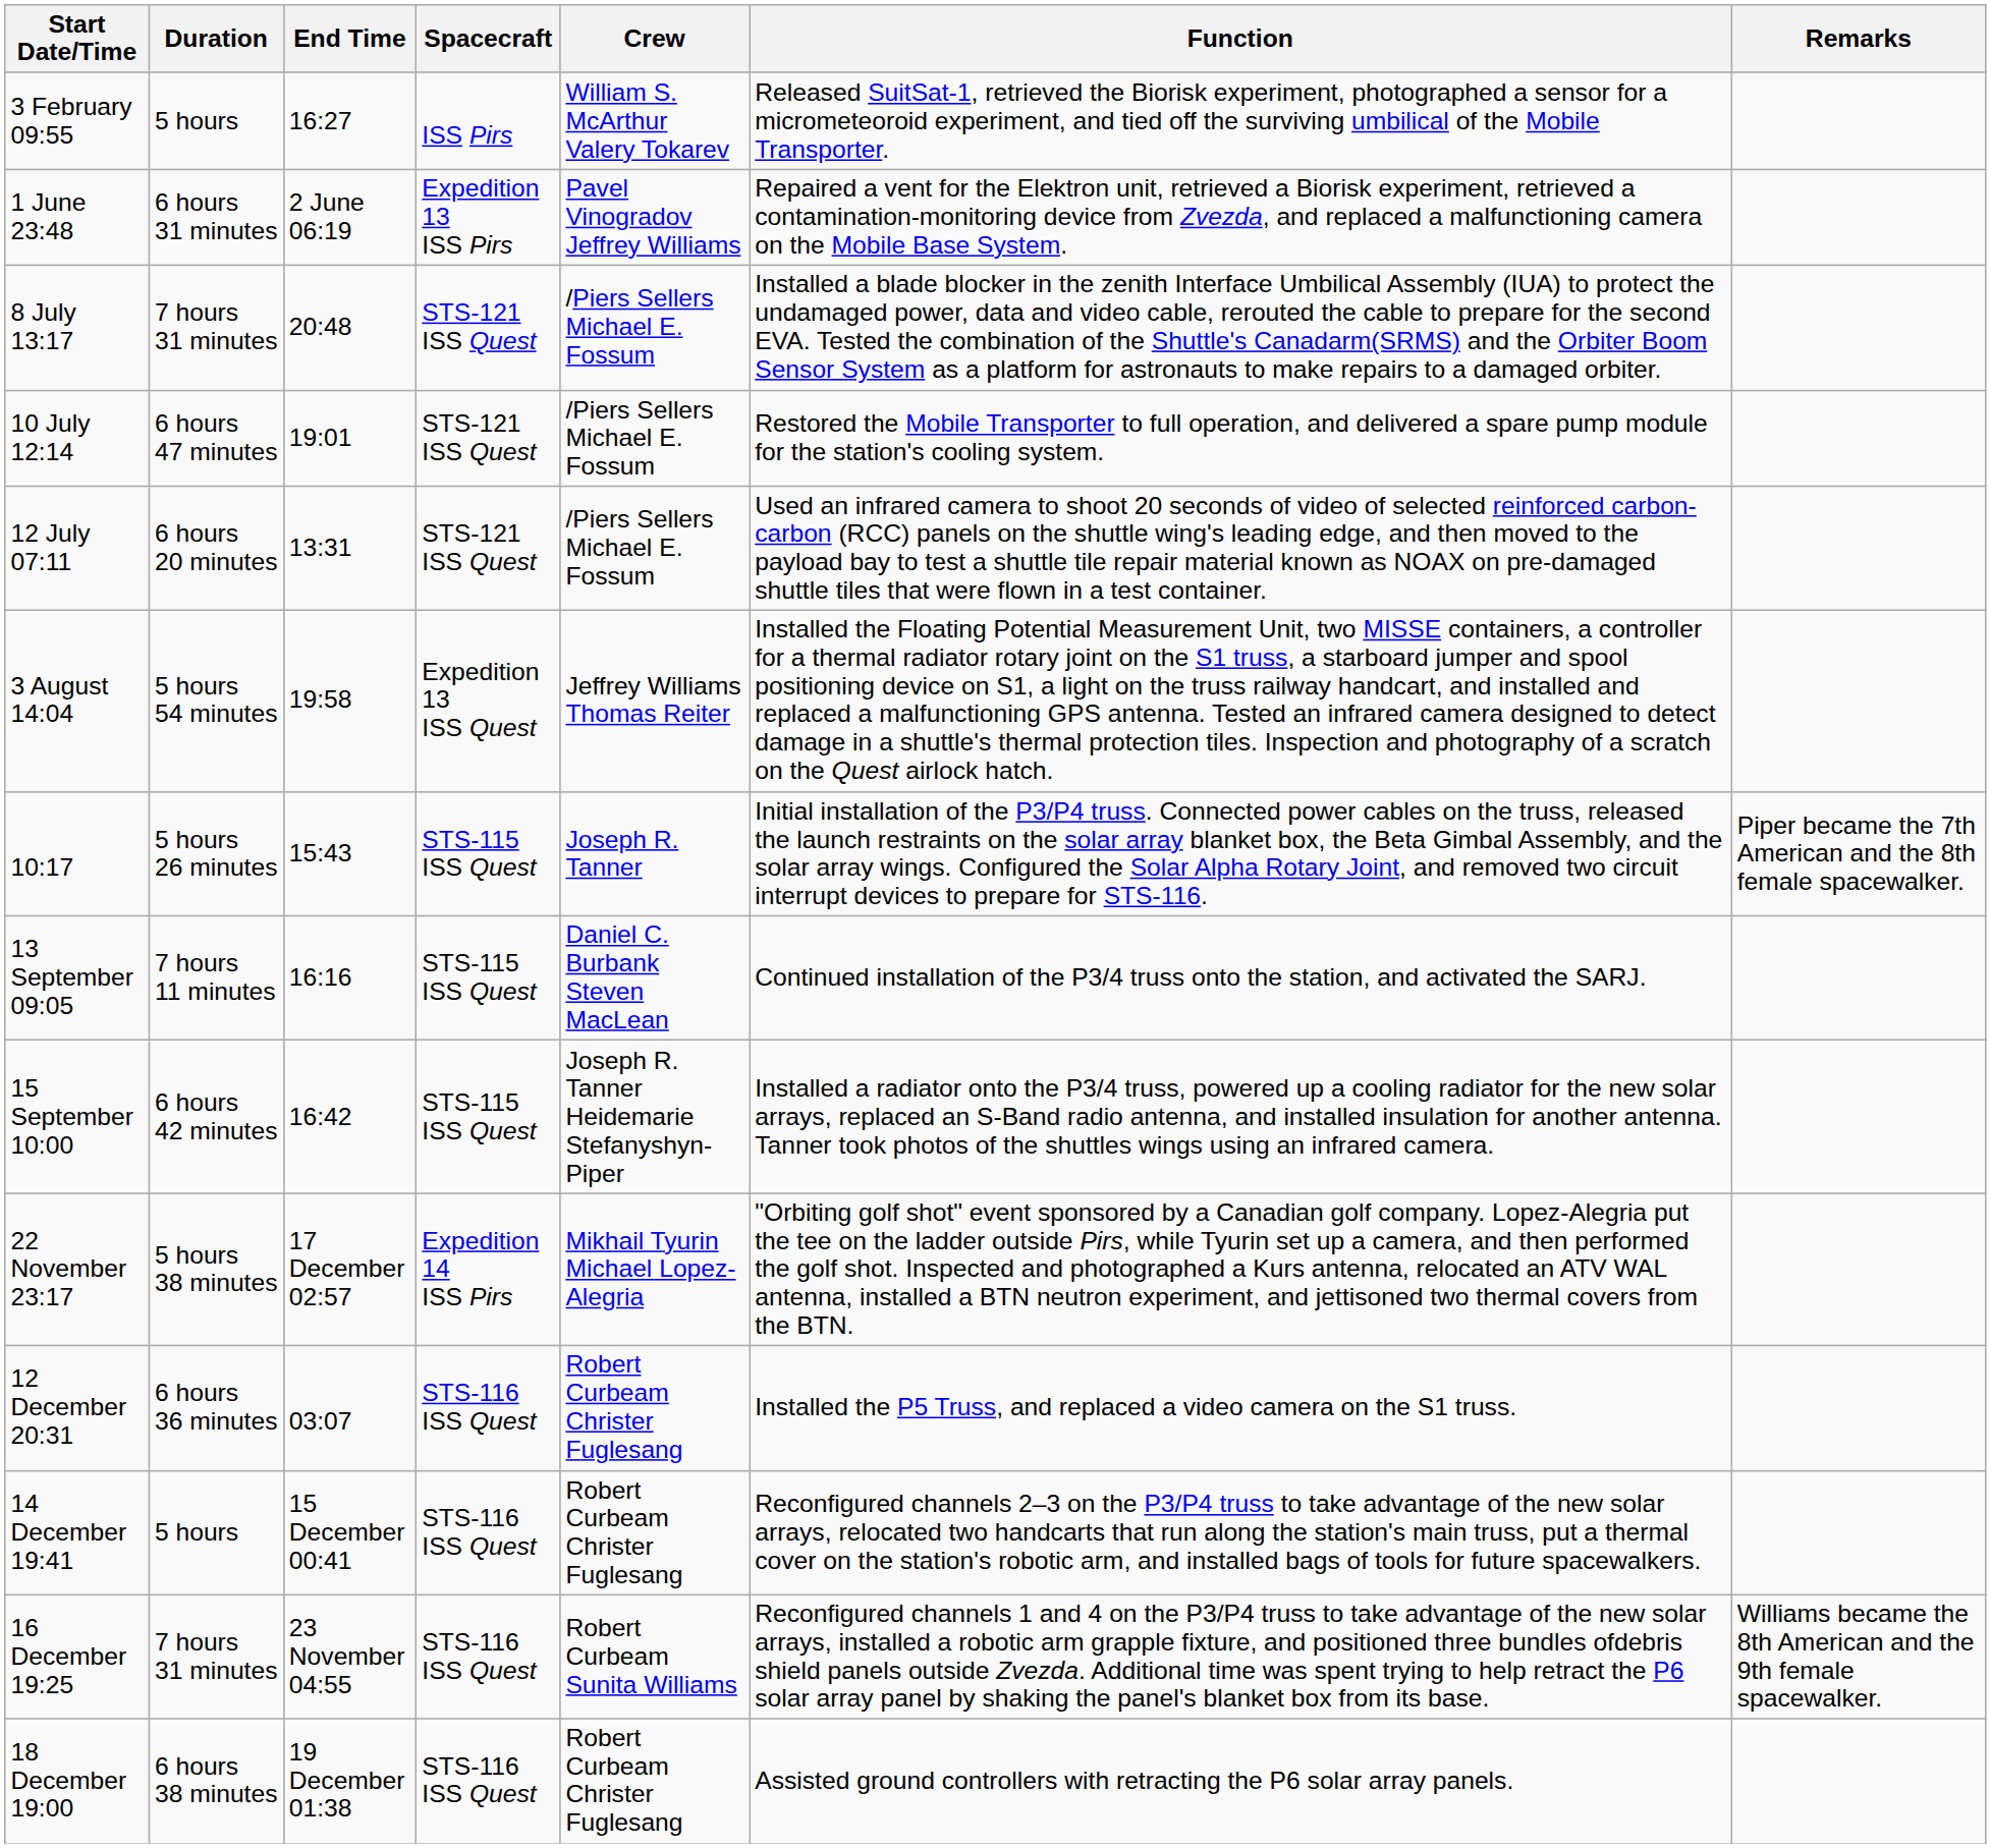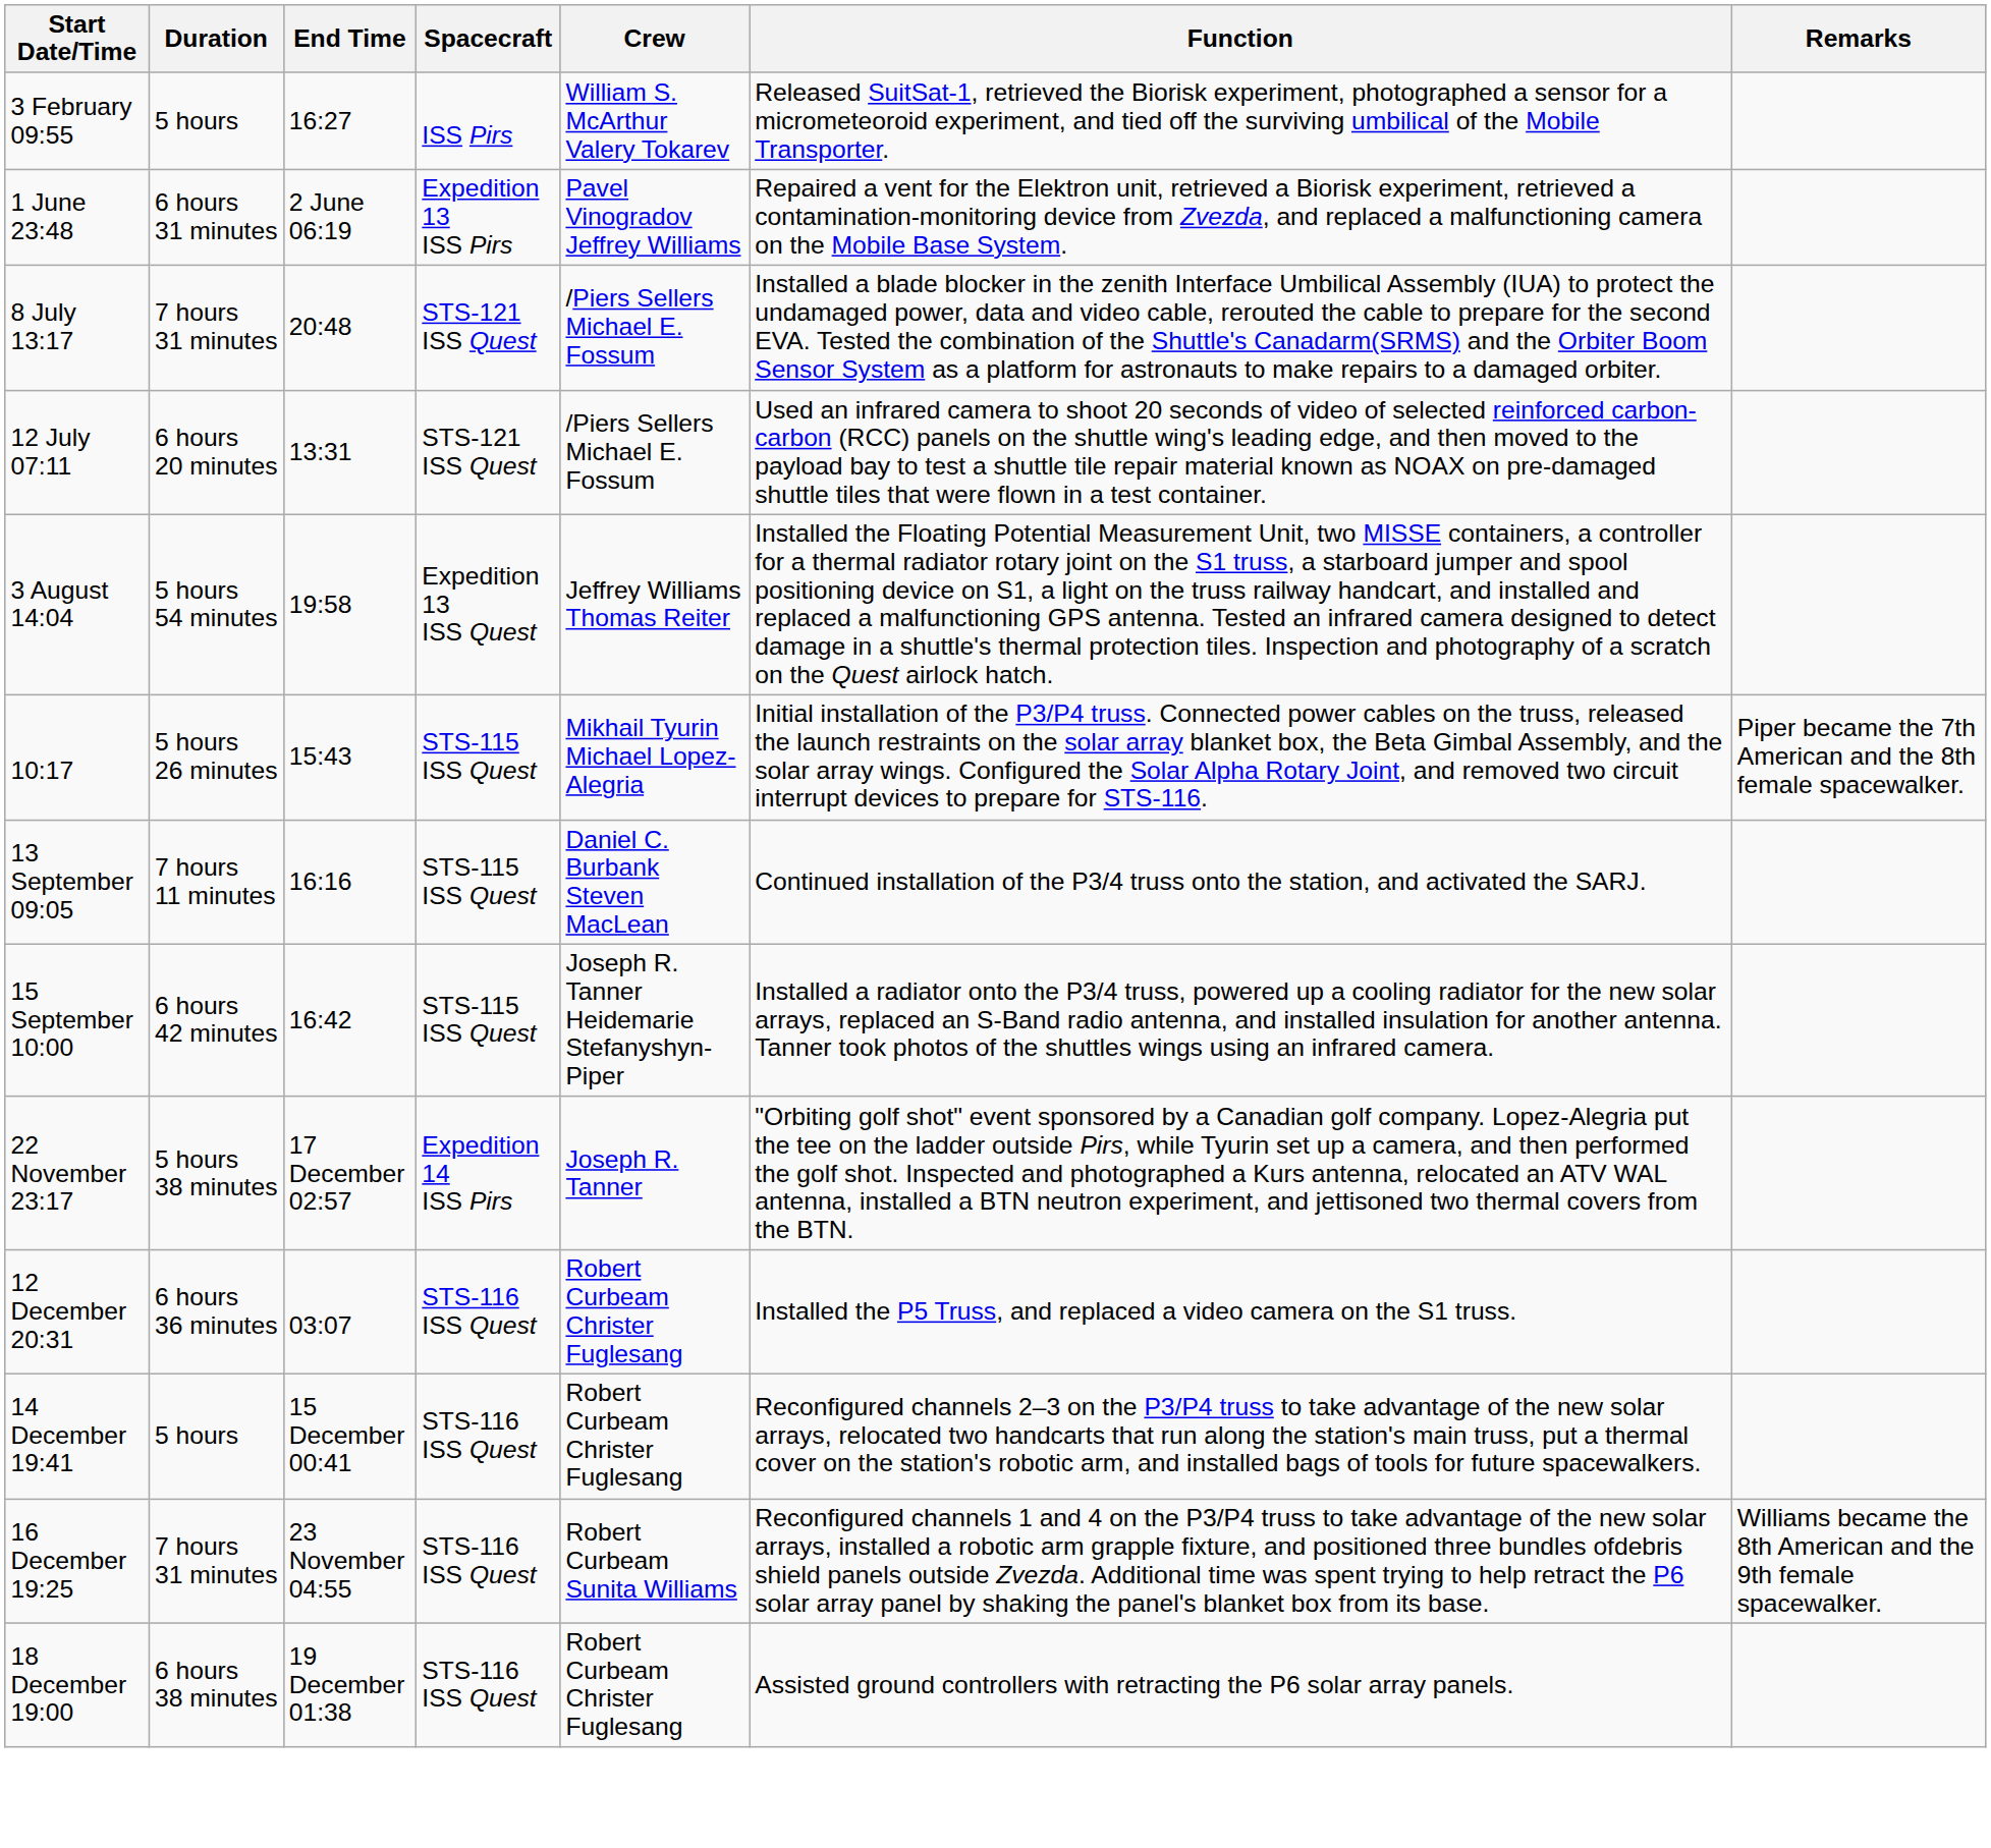- row: 10 July 12:14 | 6 hours 47 minutes | 19:01 | STS-121 ISS Quest | /Piers Sellers Michael E. Fossum | Restored the Mobile Transporter to full operation, and delivered a spare pump module for the station's cooling system.
10:17 | Crew: Joseph R. Tanner -> Mikhail Tyurin Michael Lopez-Alegria
22 November 23:17 | Crew: Mikhail Tyurin Michael Lopez-Alegria -> Joseph R. Tanner
